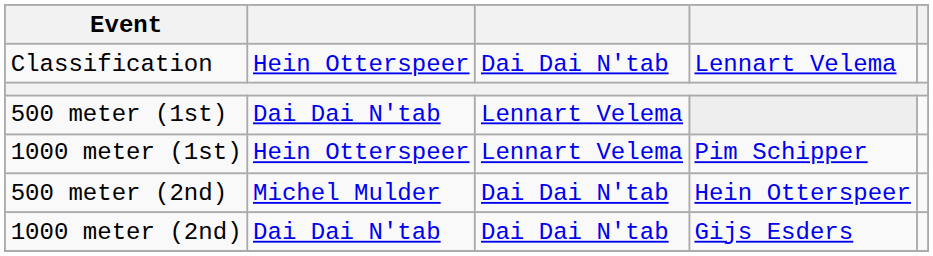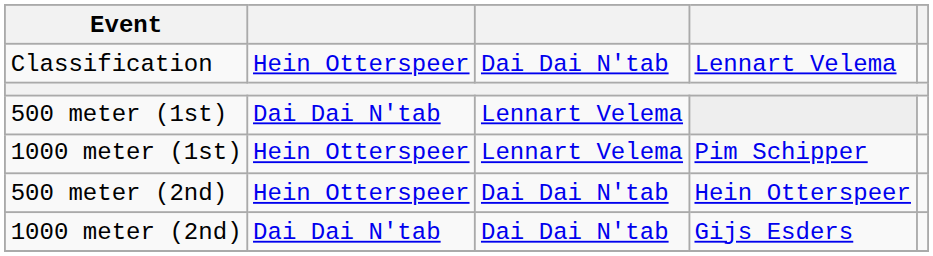500 meter (2nd) | column 2: Michel Mulder -> Hein Otterspeer
